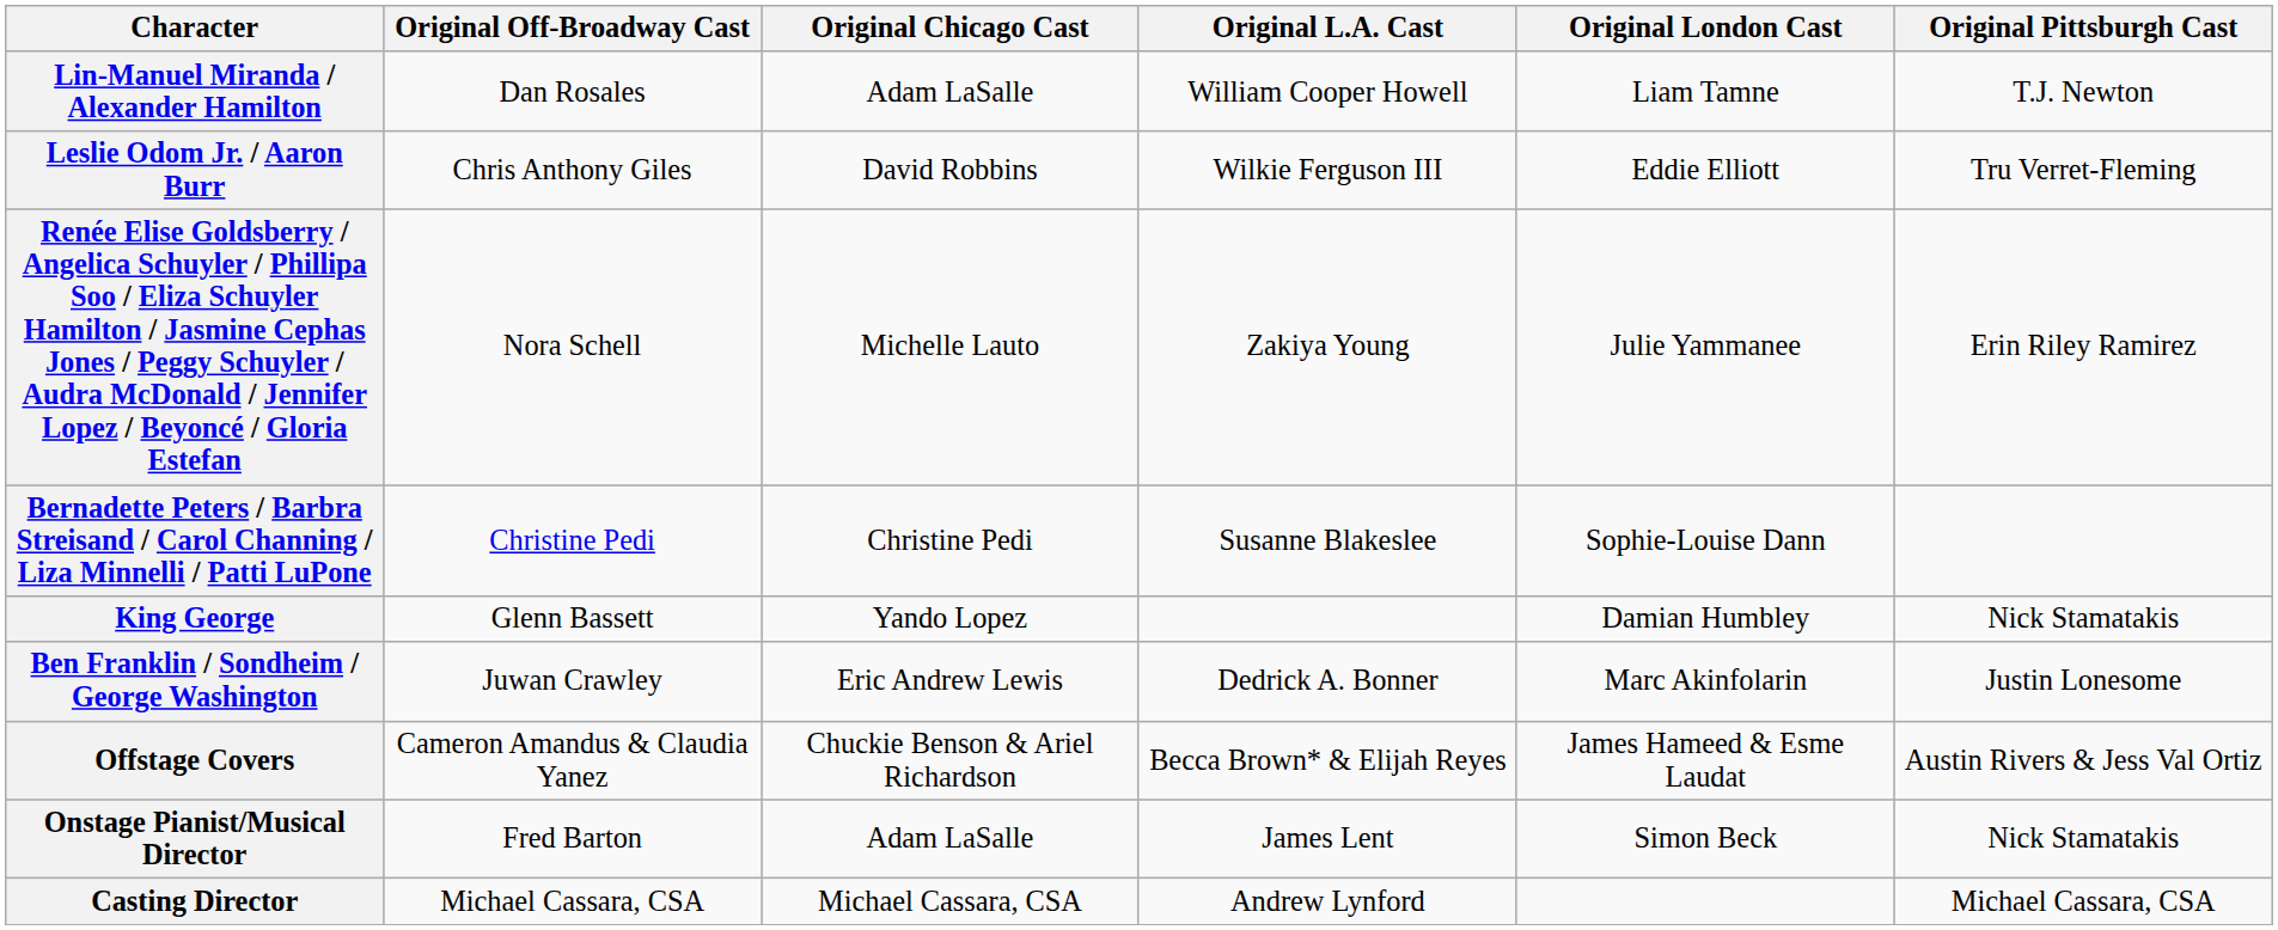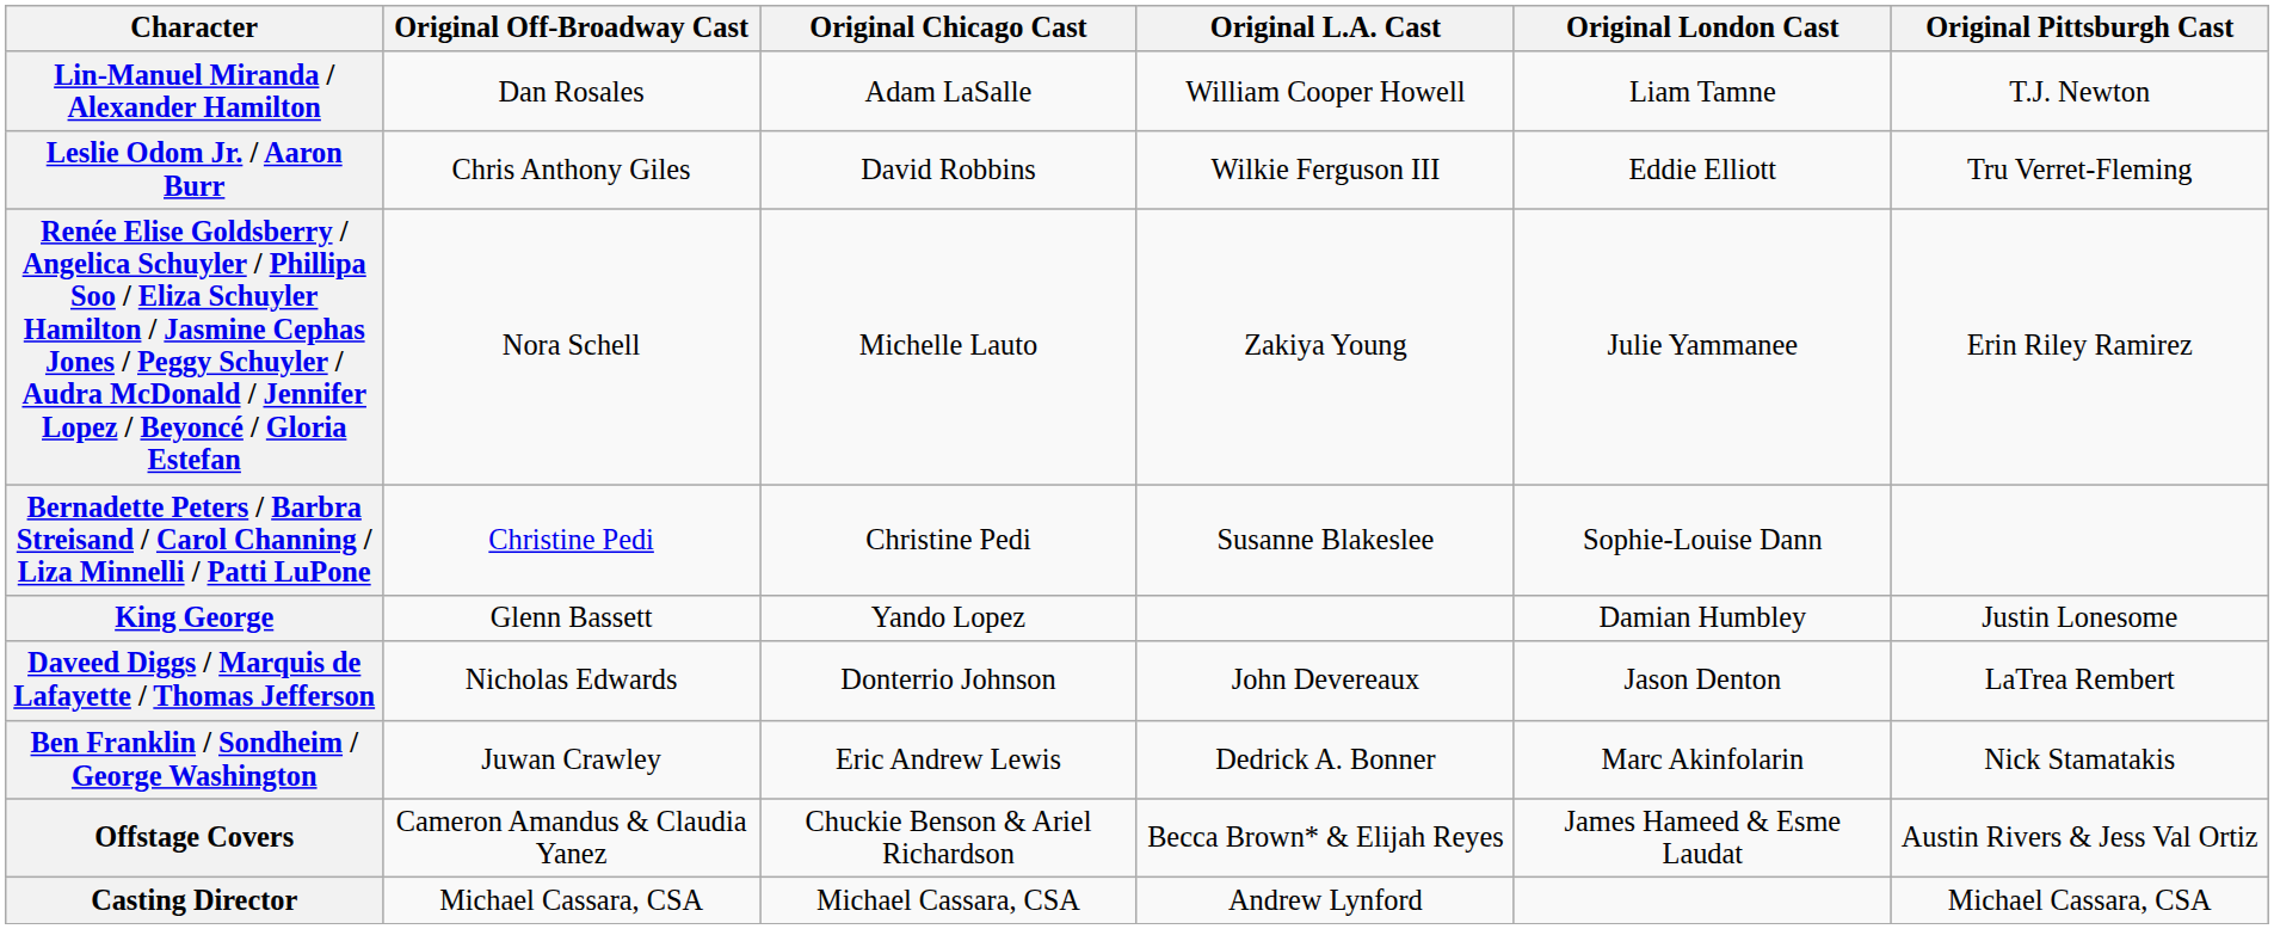King George | Original Pittsburgh Cast: Nick Stamatakis -> Justin Lonesome
+ row: Daveed Diggs / Marquis de Lafayette / Thomas Jefferson | Nicholas Edwards | Donterrio Johnson | John Devereaux | Jason Denton | LaTrea Rembert
Ben Franklin / Sondheim / George Washington | Original Pittsburgh Cast: Justin Lonesome -> Nick Stamatakis
- row: Onstage Pianist/Musical Director | Fred Barton | Adam LaSalle | James Lent | Simon Beck | Nick Stamatakis
